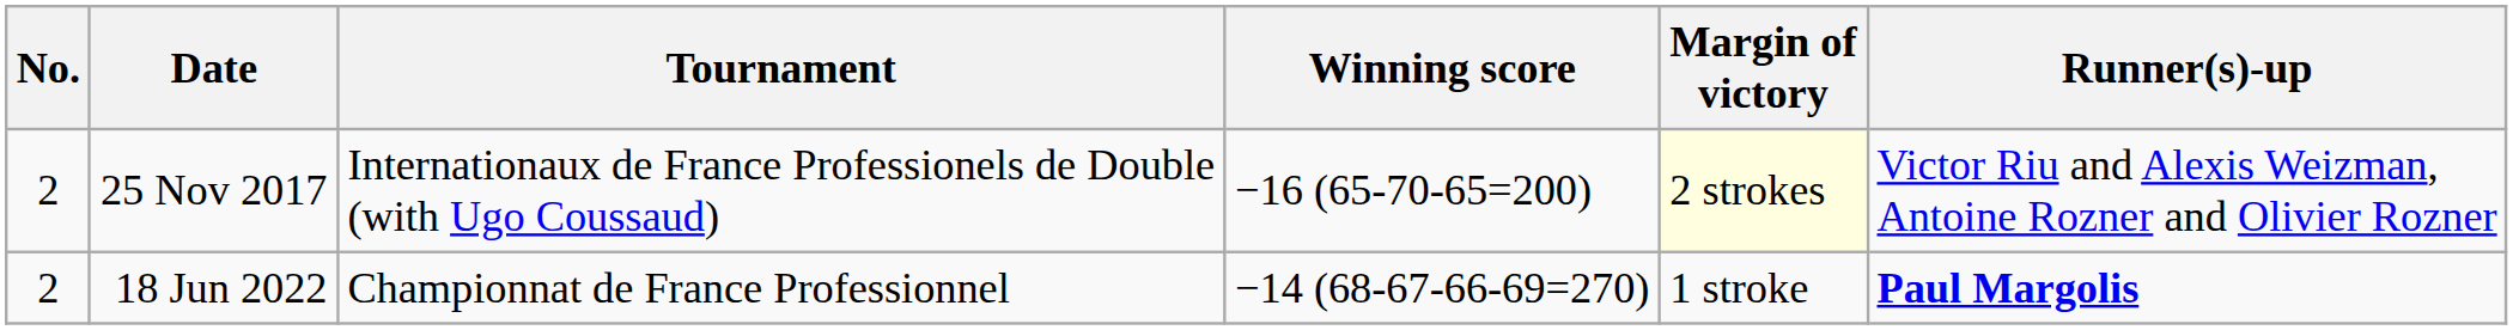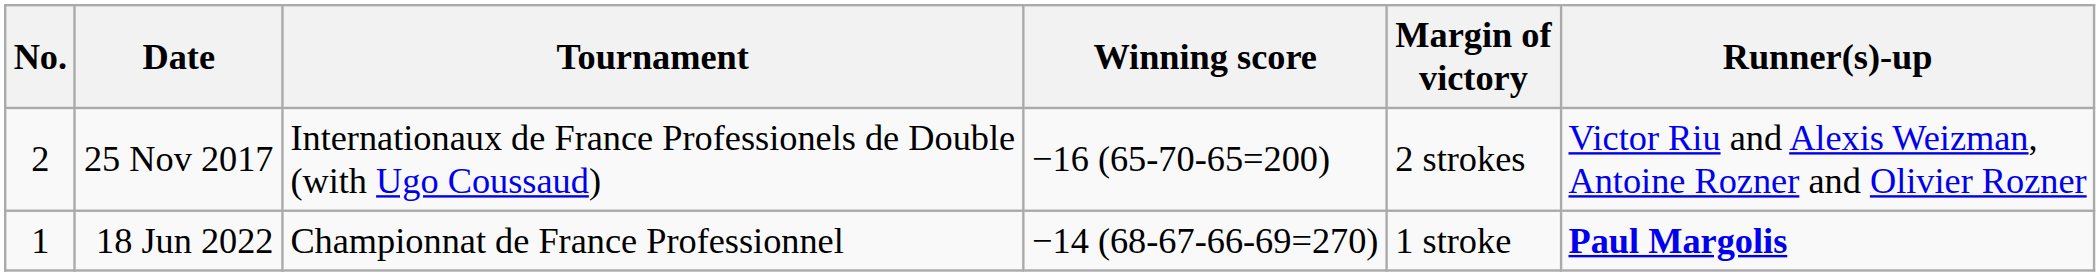25 Nov 2017 | Margin of victory: lightyellow background -> no background
18 Jun 2022 | No.: 2 -> 1
